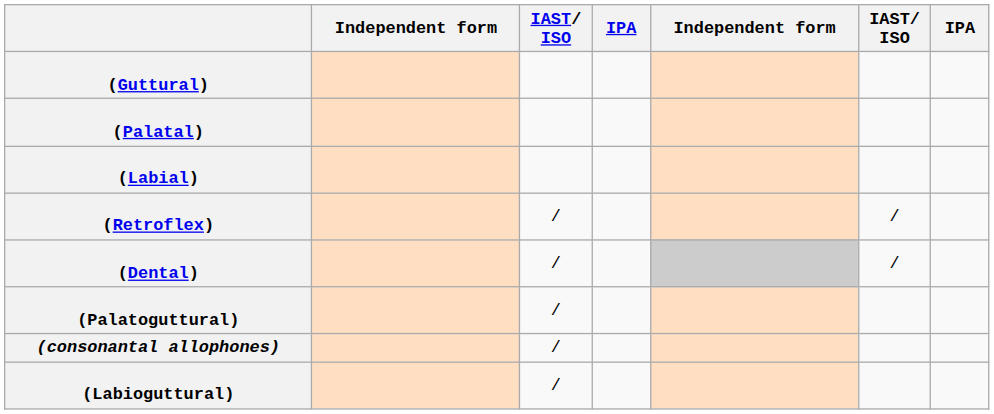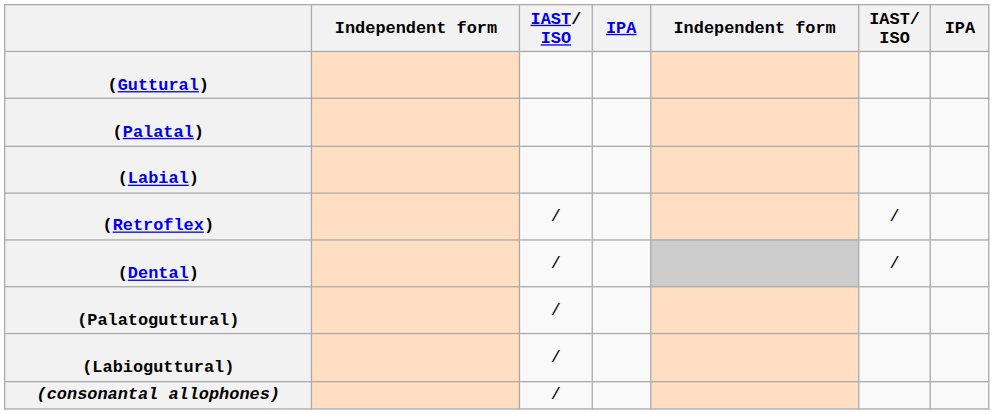rows swapped: (Labioguttural) <-> (consonantal allophones)
